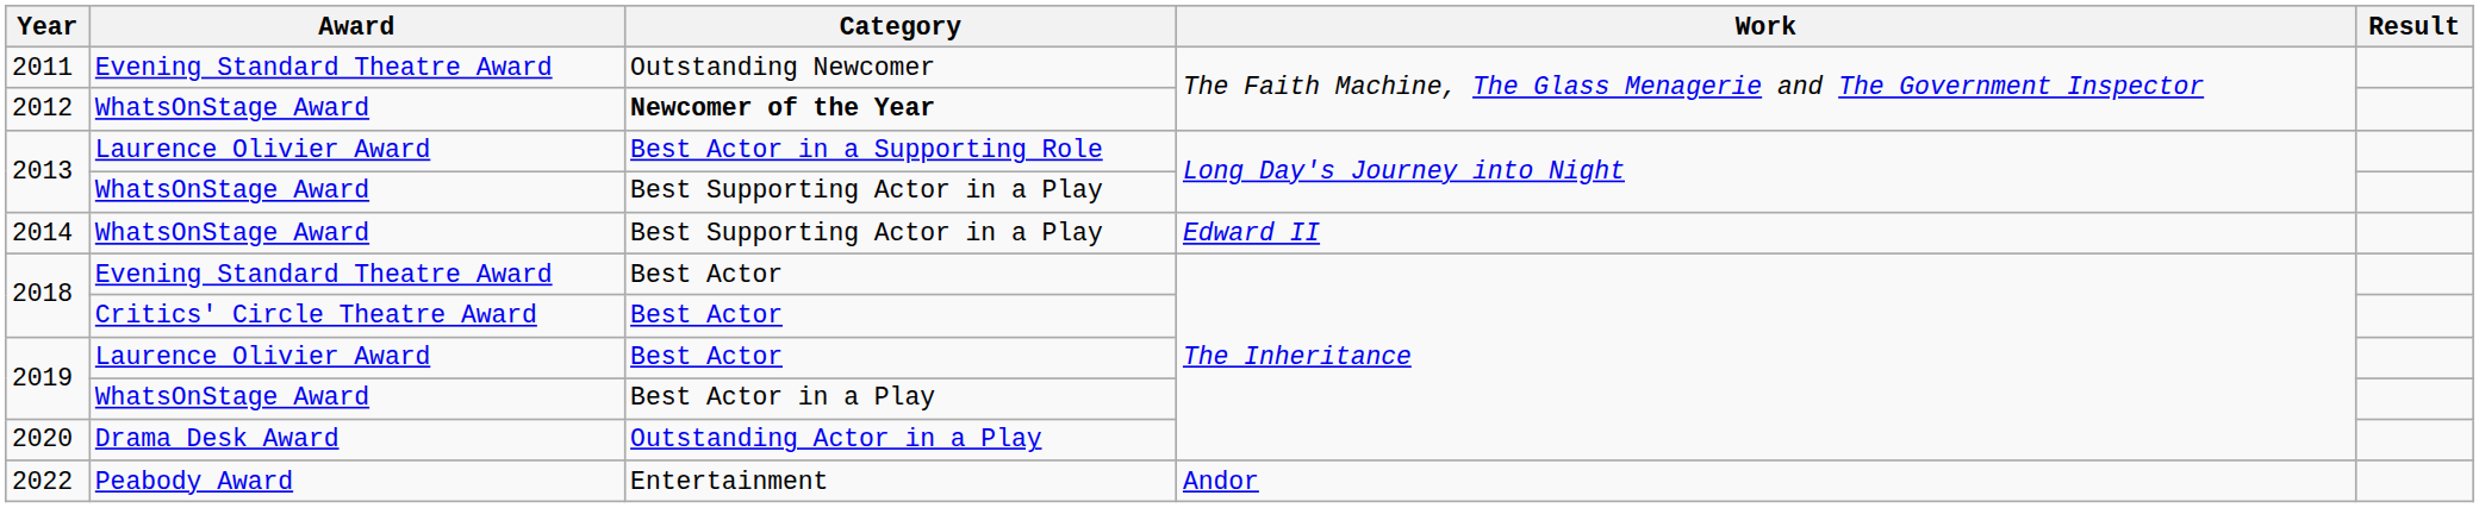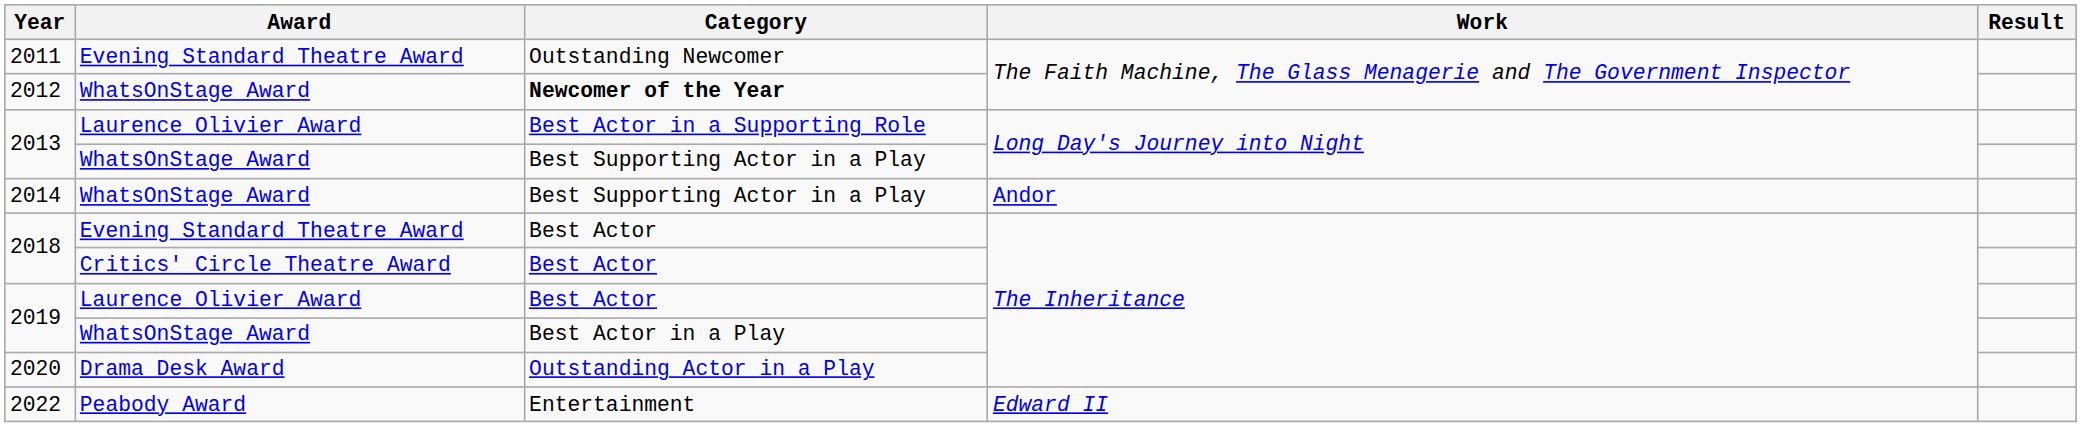2014 | Work: Edward II -> Andor
2022 | Work: Andor -> Edward II
